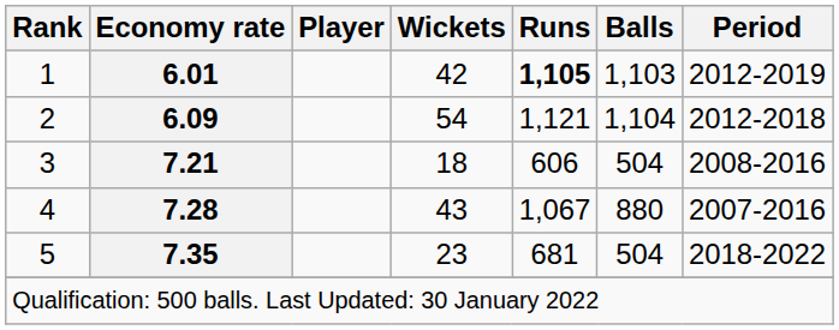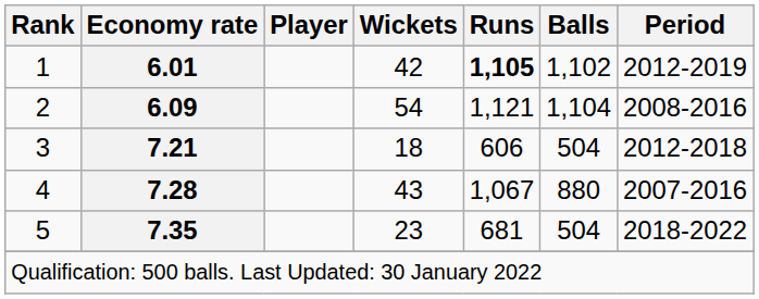1 | Balls: 1,103 -> 1,102
2 | Period: 2012-2018 -> 2008-2016
3 | Period: 2008-2016 -> 2012-2018
